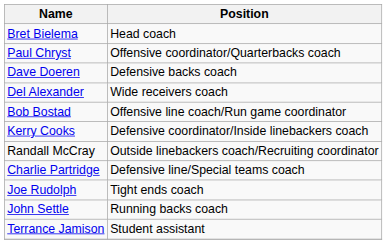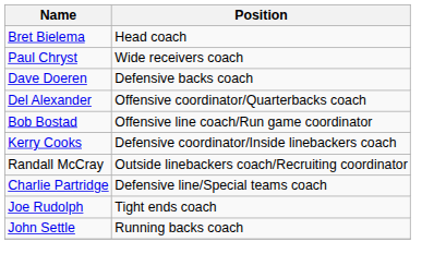Paul Chryst | Position: Offensive coordinator/Quarterbacks coach -> Wide receivers coach
Del Alexander | Position: Wide receivers coach -> Offensive coordinator/Quarterbacks coach
- row: Terrance Jamison | Student assistant
